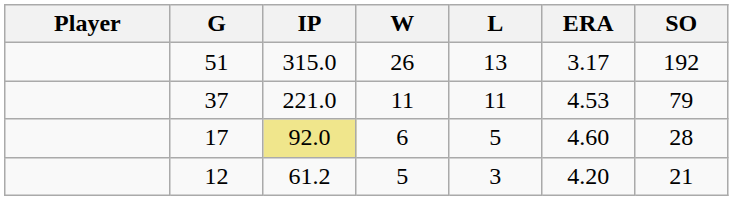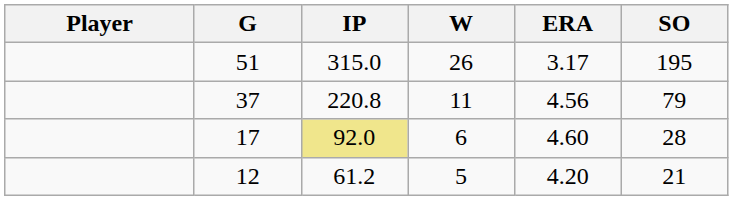- column: L | 13 | 11 | 5 | 3
51 | SO: 192 -> 195
37 | IP: 221.0 -> 220.8
37 | ERA: 4.53 -> 4.56
